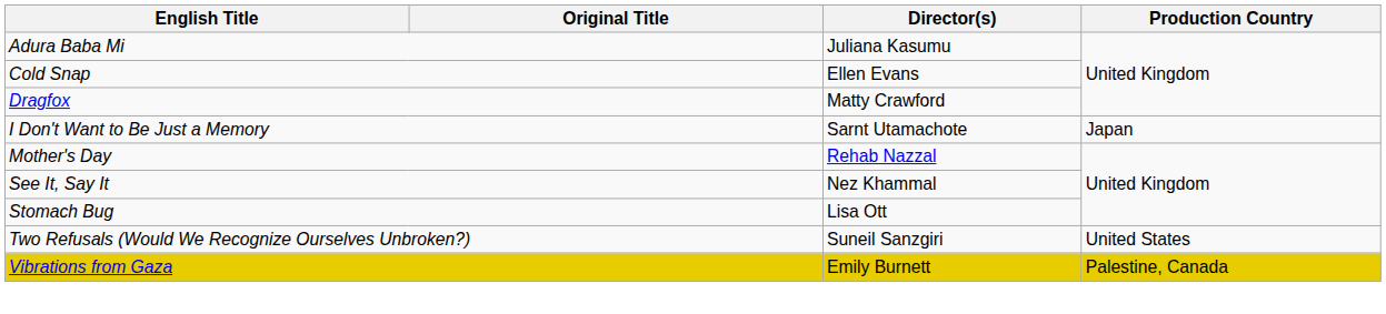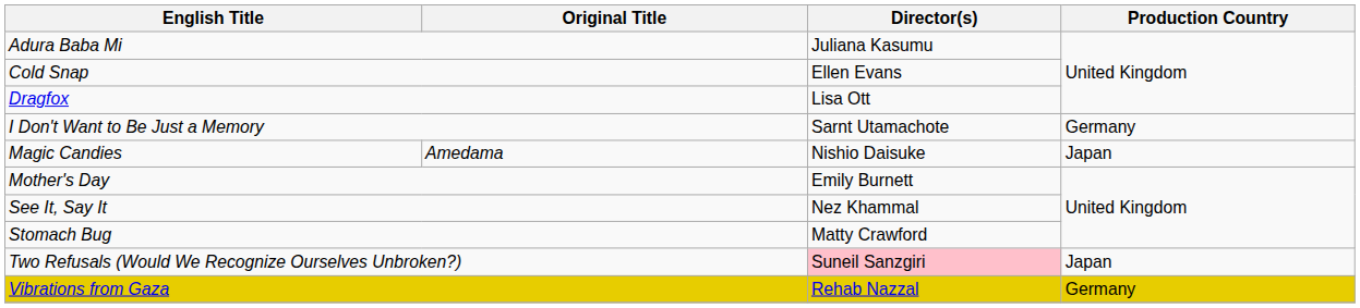Dragfox | Director(s): Matty Crawford -> Lisa Ott
I Don't Want to Be Just a Memory | Production Country: Japan -> Germany
+ row: Magic Candies | Amedama | Nishio Daisuke | Japan
Mother's Day | Director(s): Rehab Nazzal -> Emily Burnett
Stomach Bug | Director(s): Lisa Ott -> Matty Crawford
Two Refusals (Would We Recognize Ourselves Unbroken?) | Director(s): no background -> pink background
Two Refusals (Would We Recognize Ourselves Unbroken?) | Production Country: United States -> Japan
Vibrations from Gaza | Director(s): Emily Burnett -> Rehab Nazzal
Vibrations from Gaza | Production Country: Palestine, Canada -> Germany
